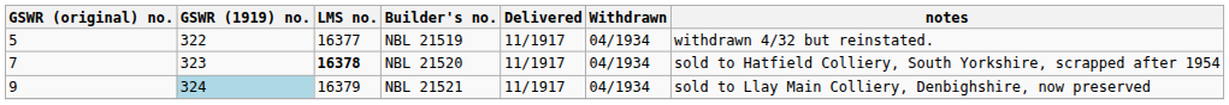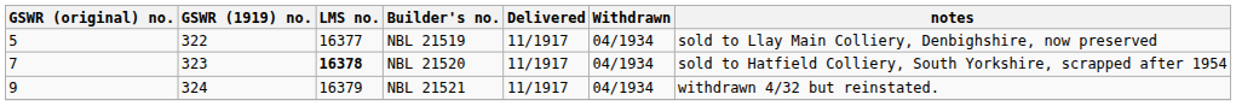NBL 21519 | notes: withdrawn 4/32 but reinstated. -> sold to Llay Main Colliery, Denbighshire, now preserved
NBL 21521 | GSWR (1919) no.: lightblue background -> no background
NBL 21521 | notes: sold to Llay Main Colliery, Denbighshire, now preserved -> withdrawn 4/32 but reinstated.
